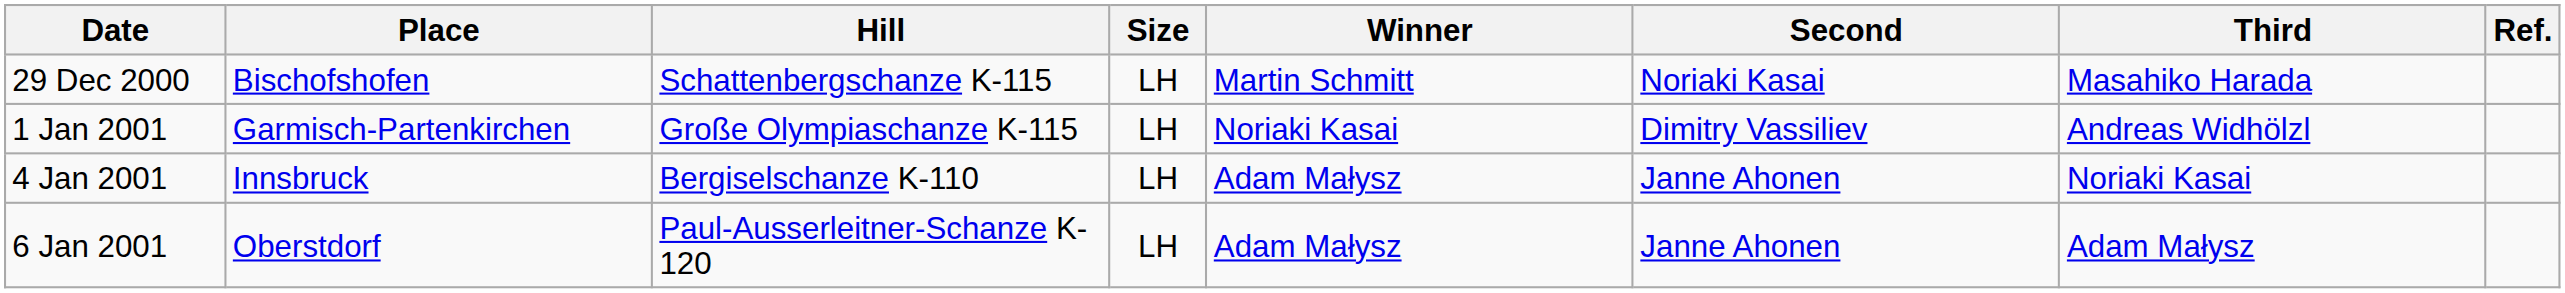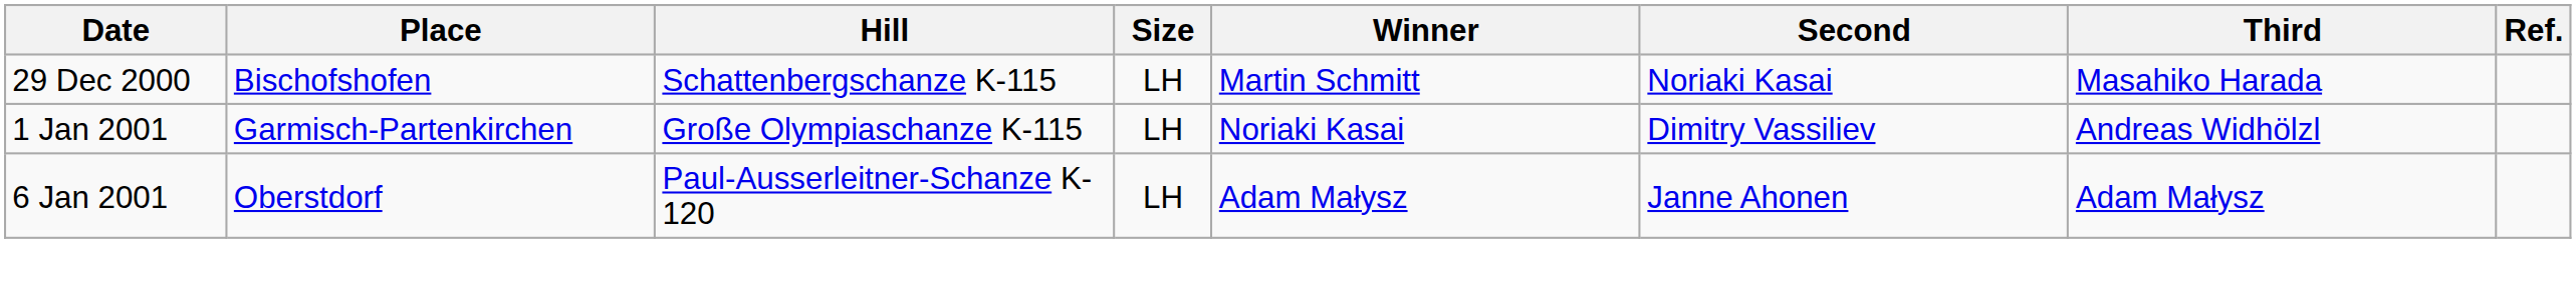- row: 4 Jan 2001 | Innsbruck | Bergiselschanze K-110 | LH | Adam Małysz | Janne Ahonen | Noriaki Kasai
